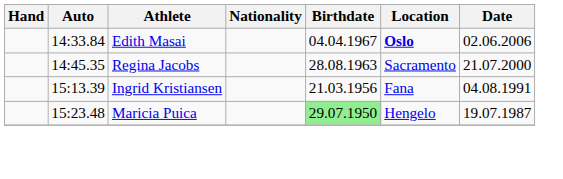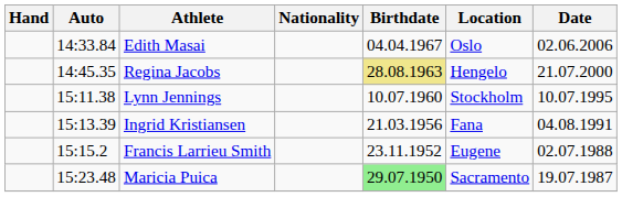Edith Masai | Location: bold -> normal
Regina Jacobs | Birthdate: no background -> khaki background
Regina Jacobs | Location: Sacramento -> Hengelo
+ row: 15:11.38 | Lynn Jennings | 10.07.1960 | Stockholm | 10.07.1995
+ row: 15:15.2 | Francis Larrieu Smith | 23.11.1952 | Eugene | 02.07.1988
Maricia Puica | Location: Hengelo -> Sacramento
